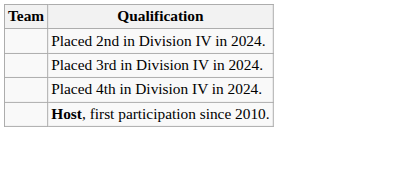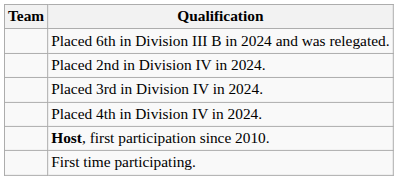+ row: Placed 6th in Division III B in 2024 and was relegated.
+ row: First time participating.
